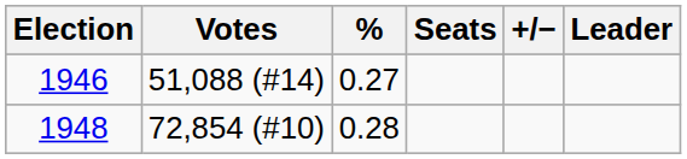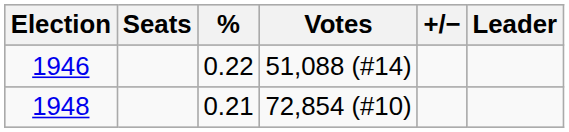columns swapped: Votes <-> Seats
1946 | %: 0.27 -> 0.22
1948 | %: 0.28 -> 0.21
